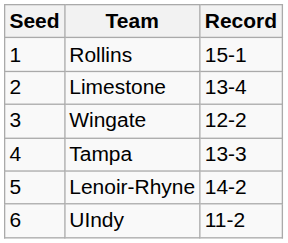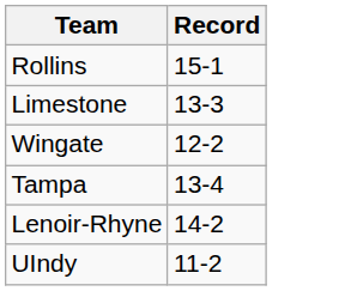- column: Seed | 1 | 2 | 3 | 4 | 5 | 6
Limestone | Record: 13-4 -> 13-3
Tampa | Record: 13-3 -> 13-4
